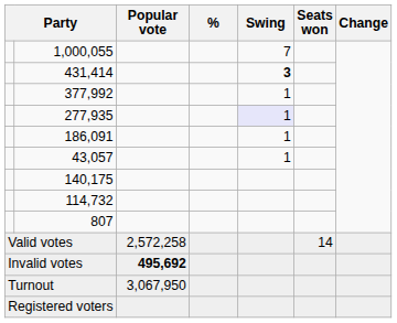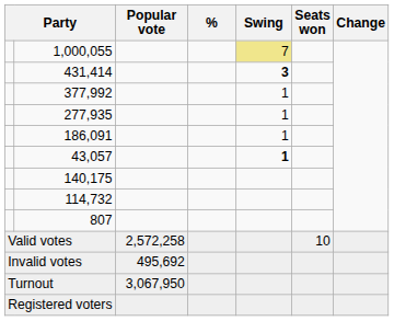1,000,055 | Swing: no background -> khaki background
277,935 | Swing: lavender background -> no background
43,057 | Swing: normal -> bold
Valid votes | Seats won: 14 -> 10
Invalid votes | Popular vote: bold -> normal
